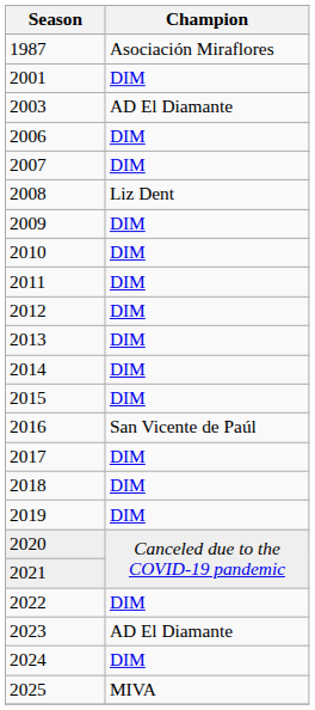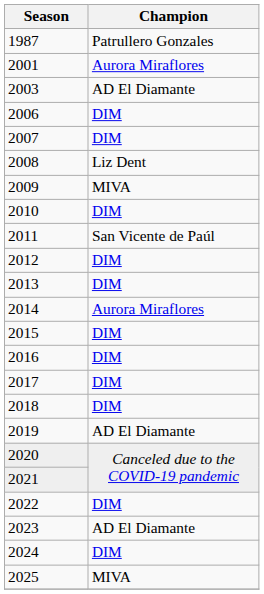1987 | Champion: Asociación Miraflores -> Patrullero Gonzales
2001 | Champion: DIM -> Aurora Miraflores
2009 | Champion: DIM -> MIVA
2011 | Champion: DIM -> San Vicente de Paúl
2014 | Champion: DIM -> Aurora Miraflores
2016 | Champion: San Vicente de Paúl -> DIM
2019 | Champion: DIM -> AD El Diamante
